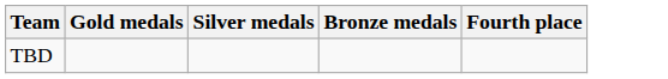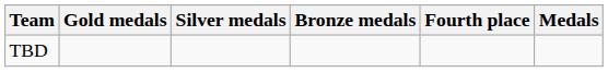+ column: Medals
